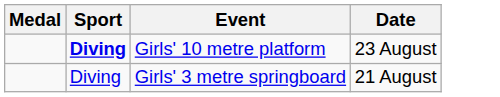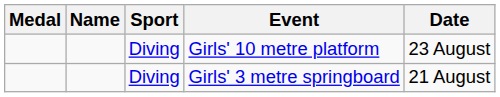+ column: Name
Girls' 10 metre platform | Sport: bold -> normal
